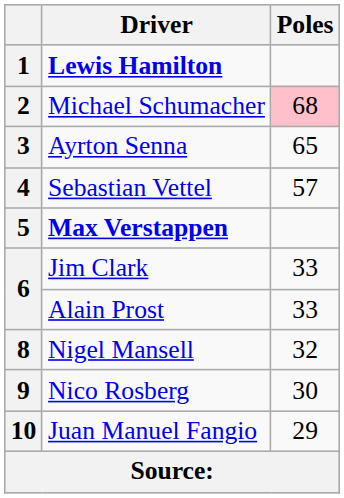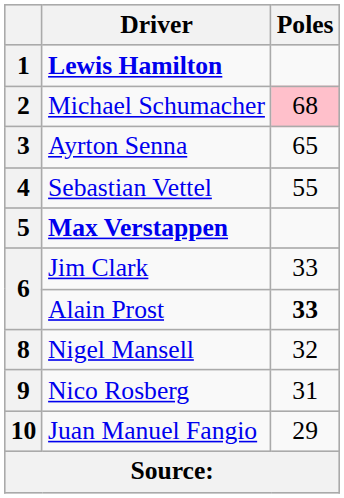4 | Poles: 57 -> 55
6 / Alain Prost | Poles: normal -> bold
9 | Poles: 30 -> 31
